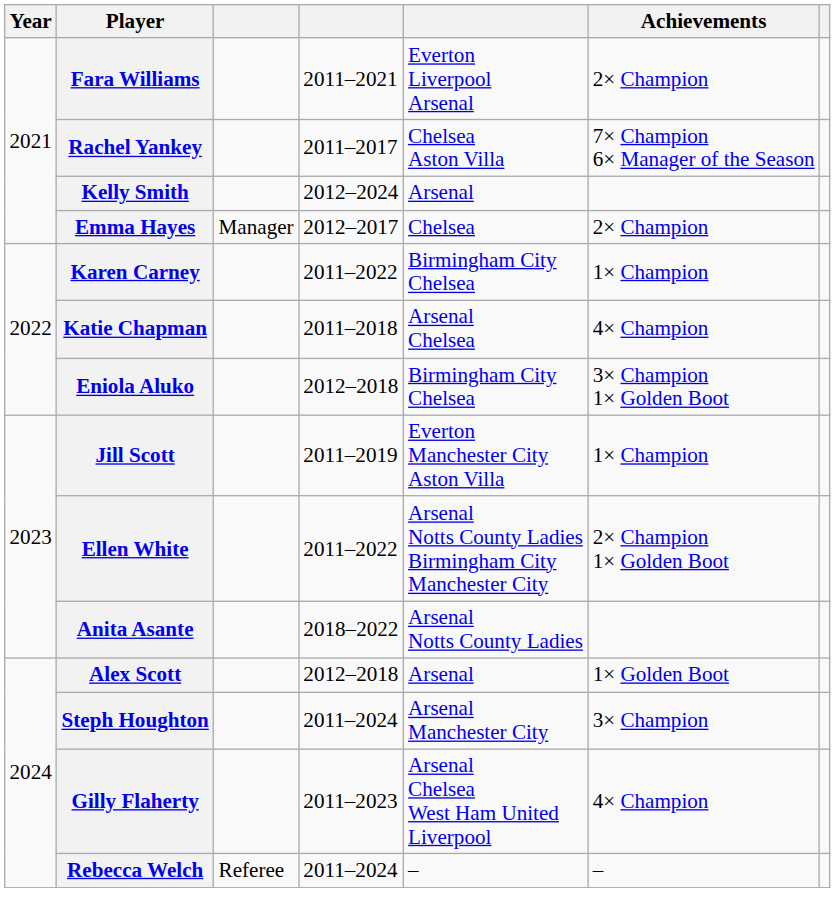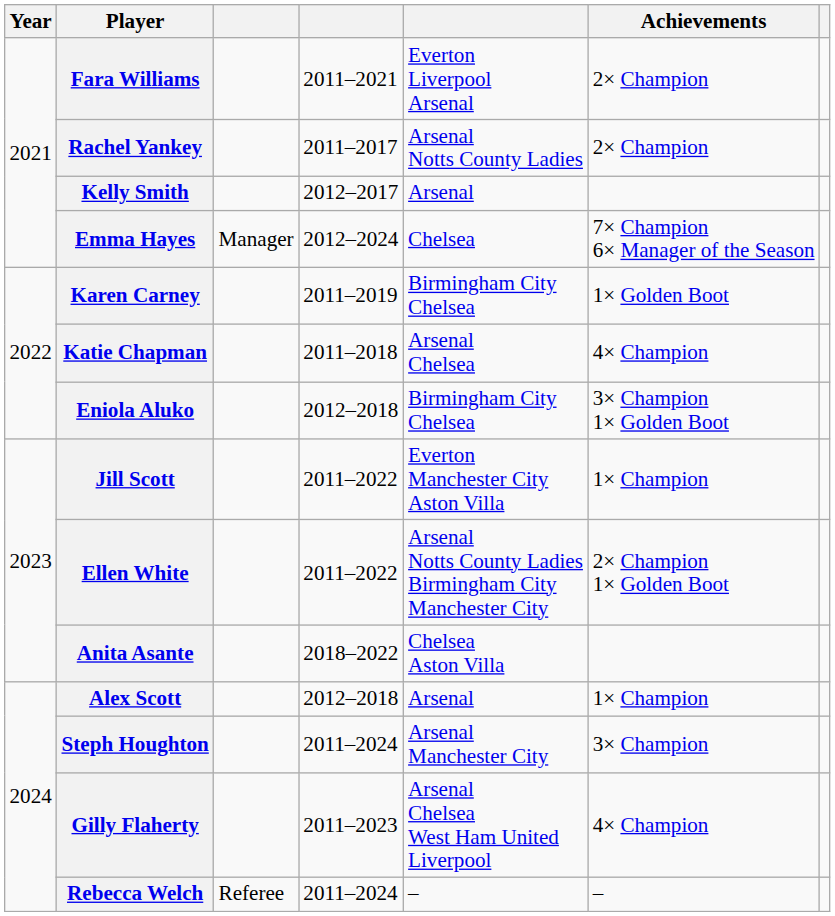Rachel Yankey | column 5: Chelsea Aston Villa -> Arsenal Notts County Ladies
Rachel Yankey | Achievements: 7× Champion 6× Manager of the Season -> 2× Champion
Kelly Smith | column 4: 2012–2024 -> 2012–2017
Emma Hayes | column 4: 2012–2017 -> 2012–2024
Emma Hayes | Achievements: 2× Champion -> 7× Champion 6× Manager of the Season
Karen Carney | column 4: 2011–2022 -> 2011–2019
Karen Carney | Achievements: 1× Champion -> 1× Golden Boot
Jill Scott | column 4: 2011–2019 -> 2011–2022
Anita Asante | column 5: Arsenal Notts County Ladies -> Chelsea Aston Villa
Alex Scott | Achievements: 1× Golden Boot -> 1× Champion
